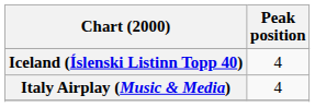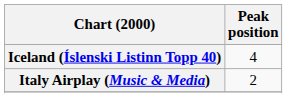Italy Airplay (Music & Media) | Peak position: 4 -> 2
